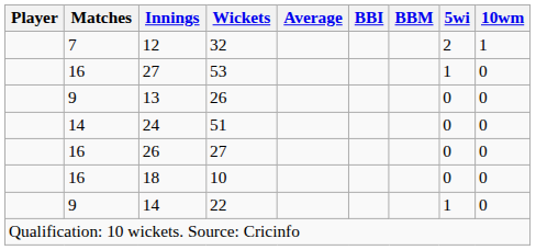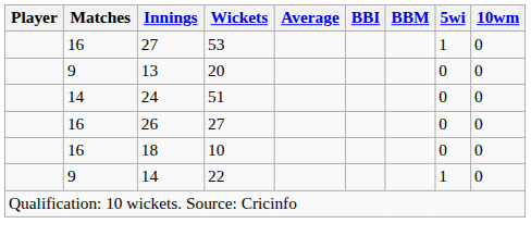- row: 7 | 12 | 32 | 2 | 1
13 | Wickets: 26 -> 20
